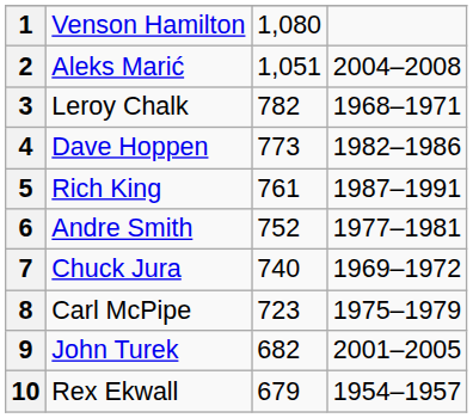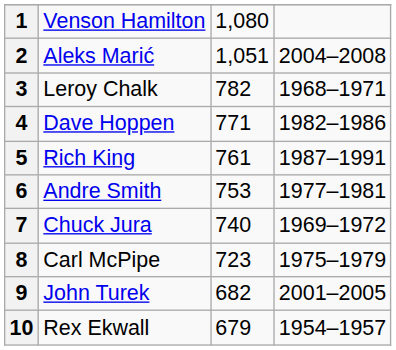4 | column 3: 773 -> 771
6 | column 3: 752 -> 753
